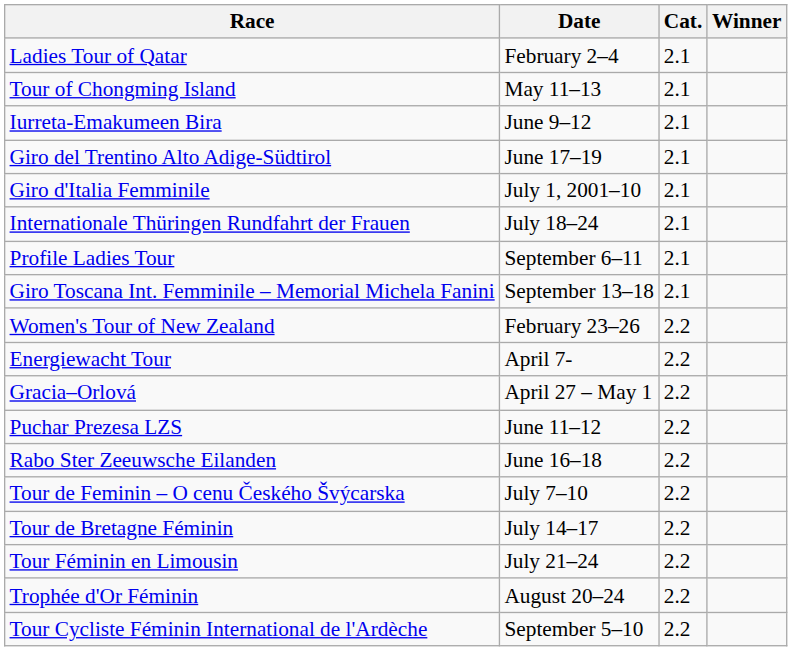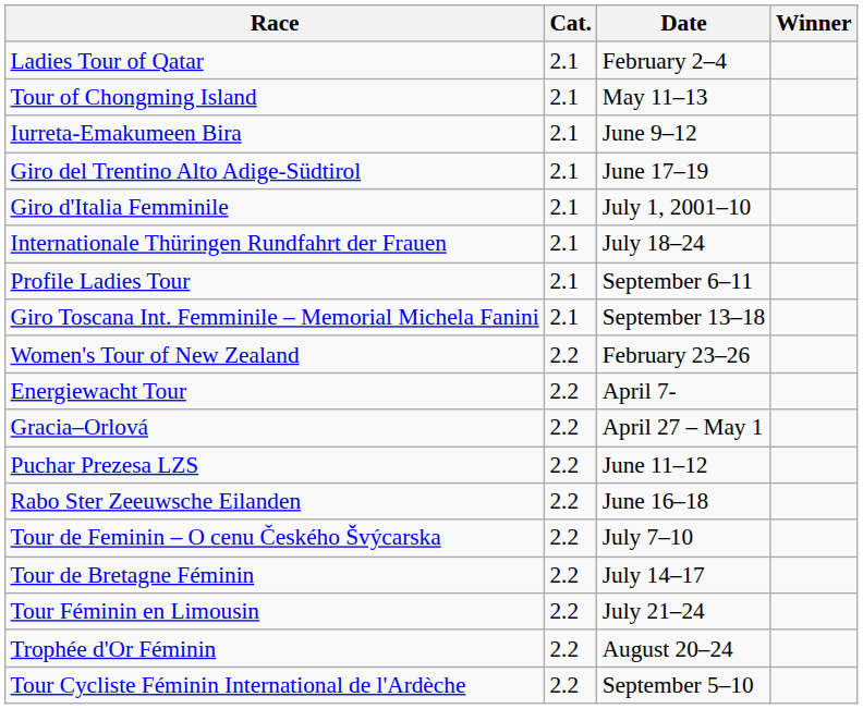columns swapped: Date <-> Cat.
